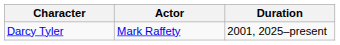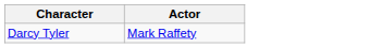- column: Duration | 2001, 2025–present
